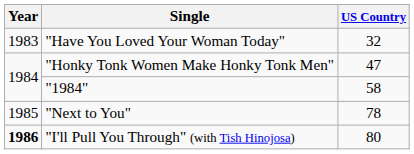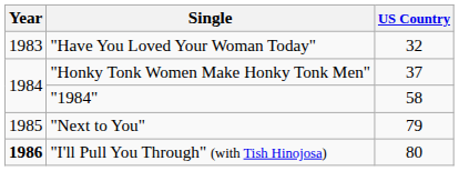"Honky Tonk Women Make Honky Tonk Men" | US Country: 47 -> 37
"Next to You" | US Country: 78 -> 79
